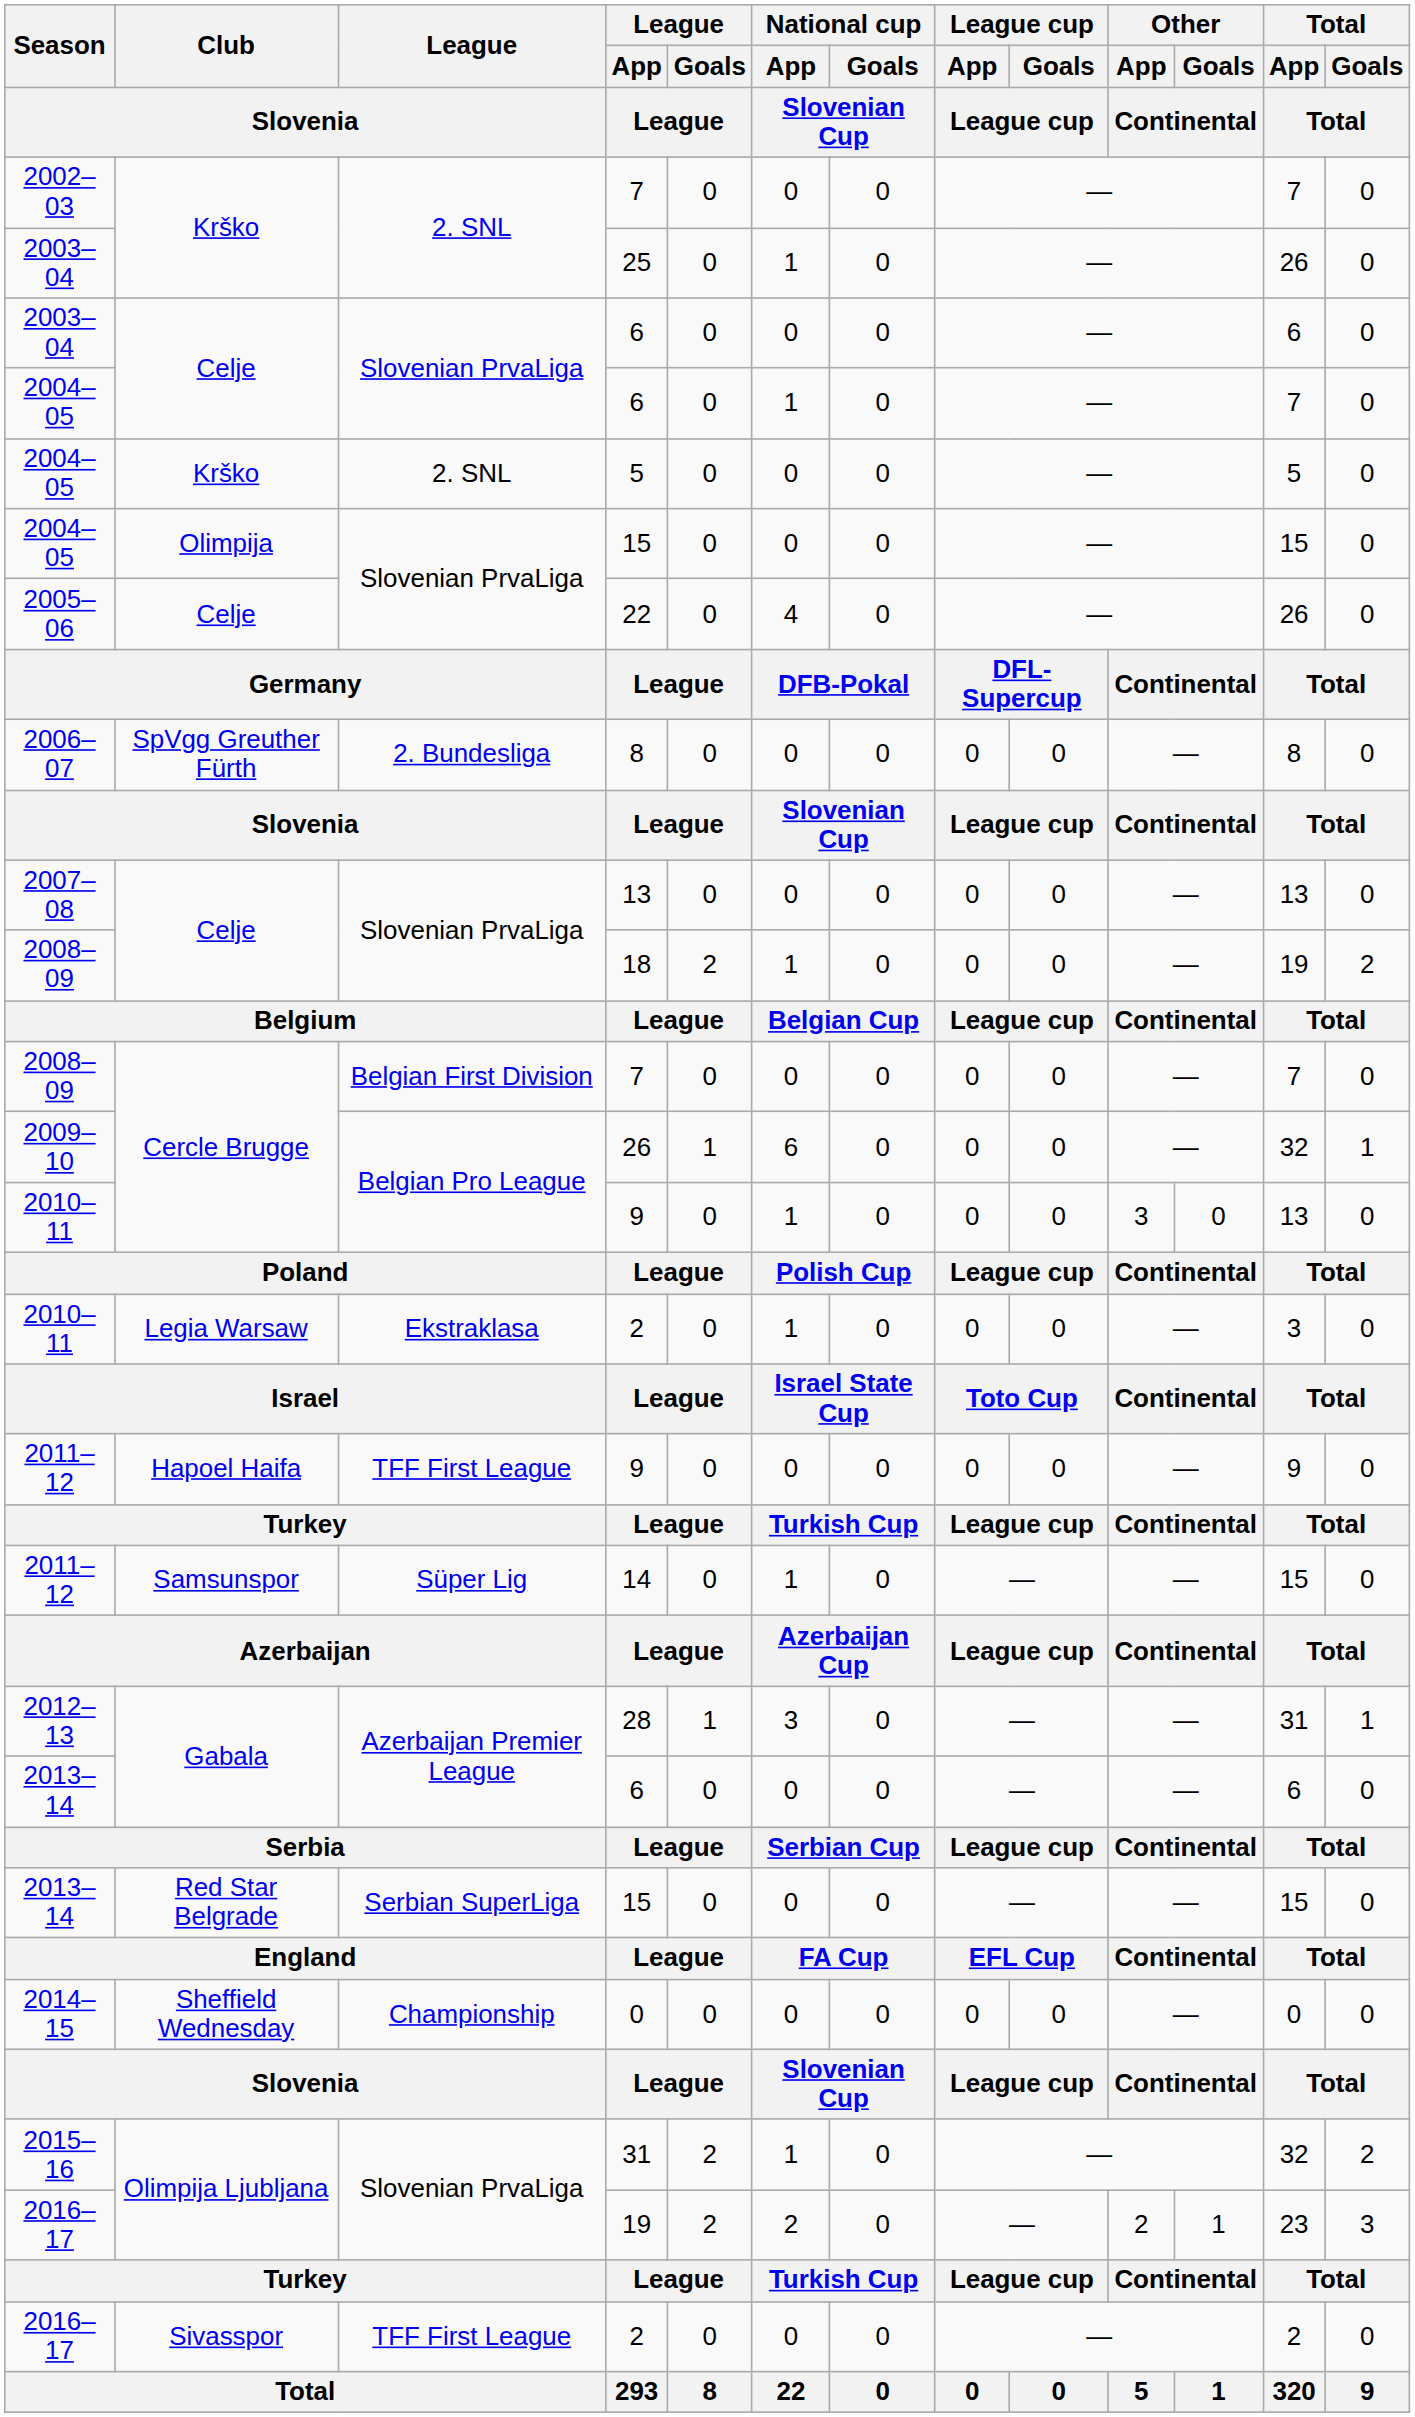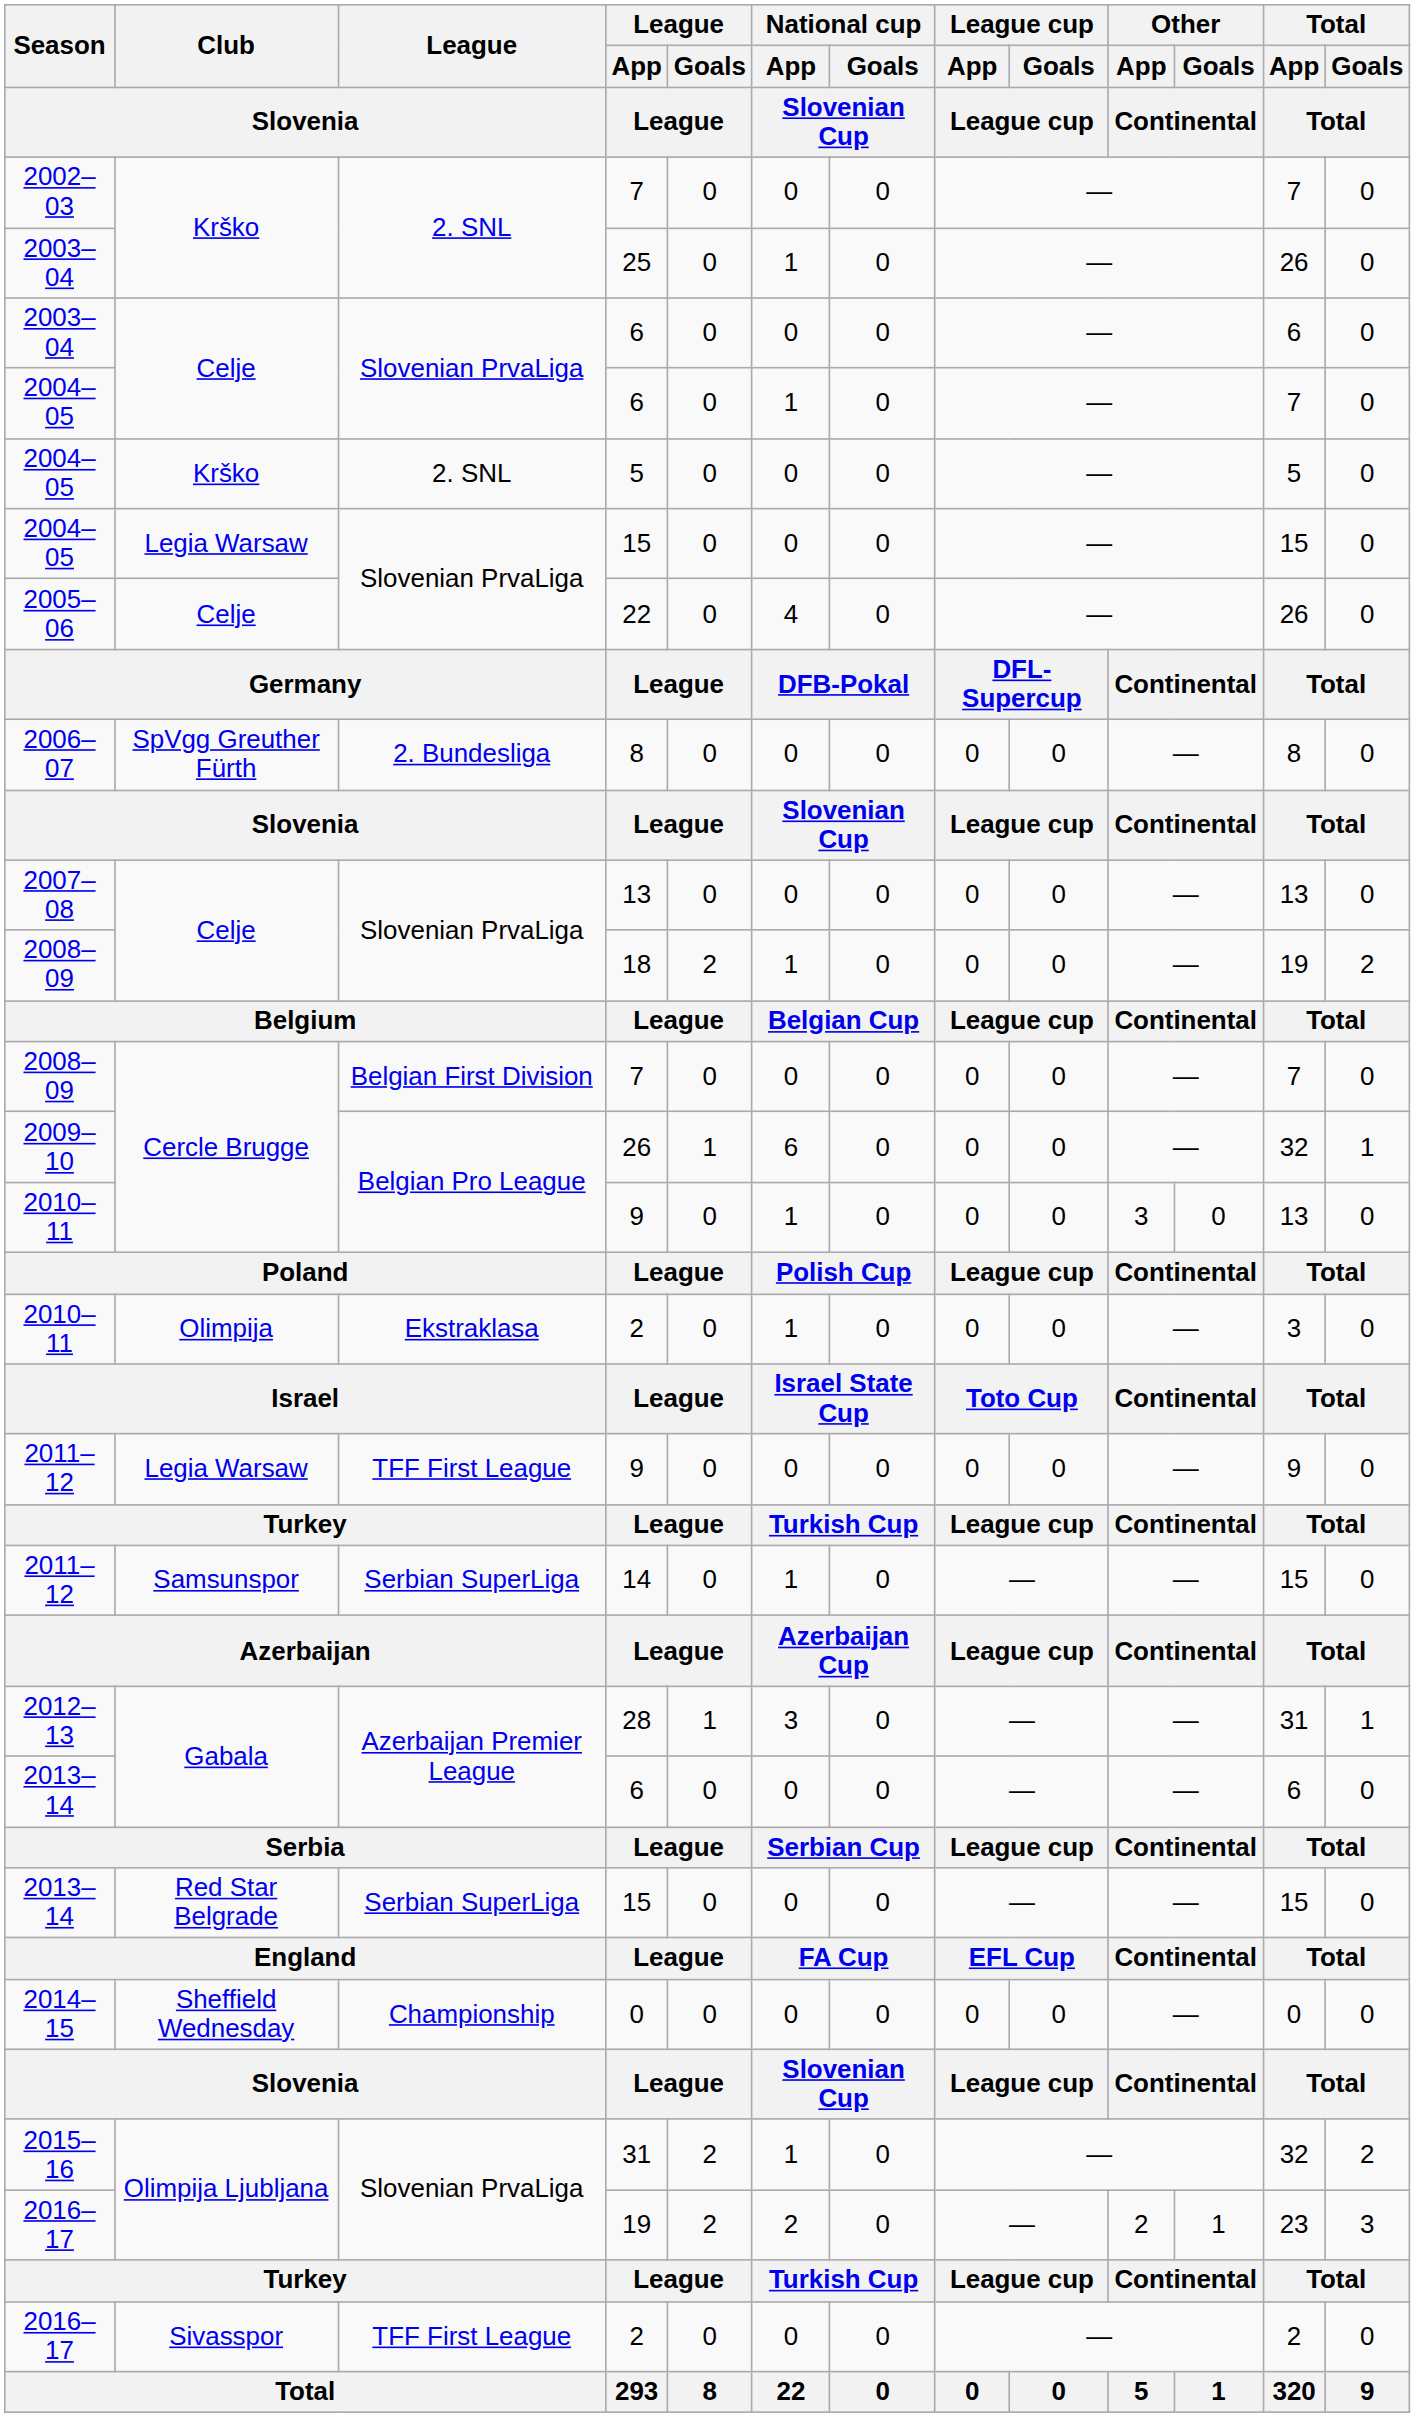2004–05 / 15 | Club / Slovenia: Olimpija -> Legia Warsaw
2010–11 / 2 | Club / Slovenia: Legia Warsaw -> Olimpija
2011–12 / 9 | Club / Slovenia: Hapoel Haifa -> Legia Warsaw
14 | League / Slovenia: Süper Lig -> Serbian SuperLiga
